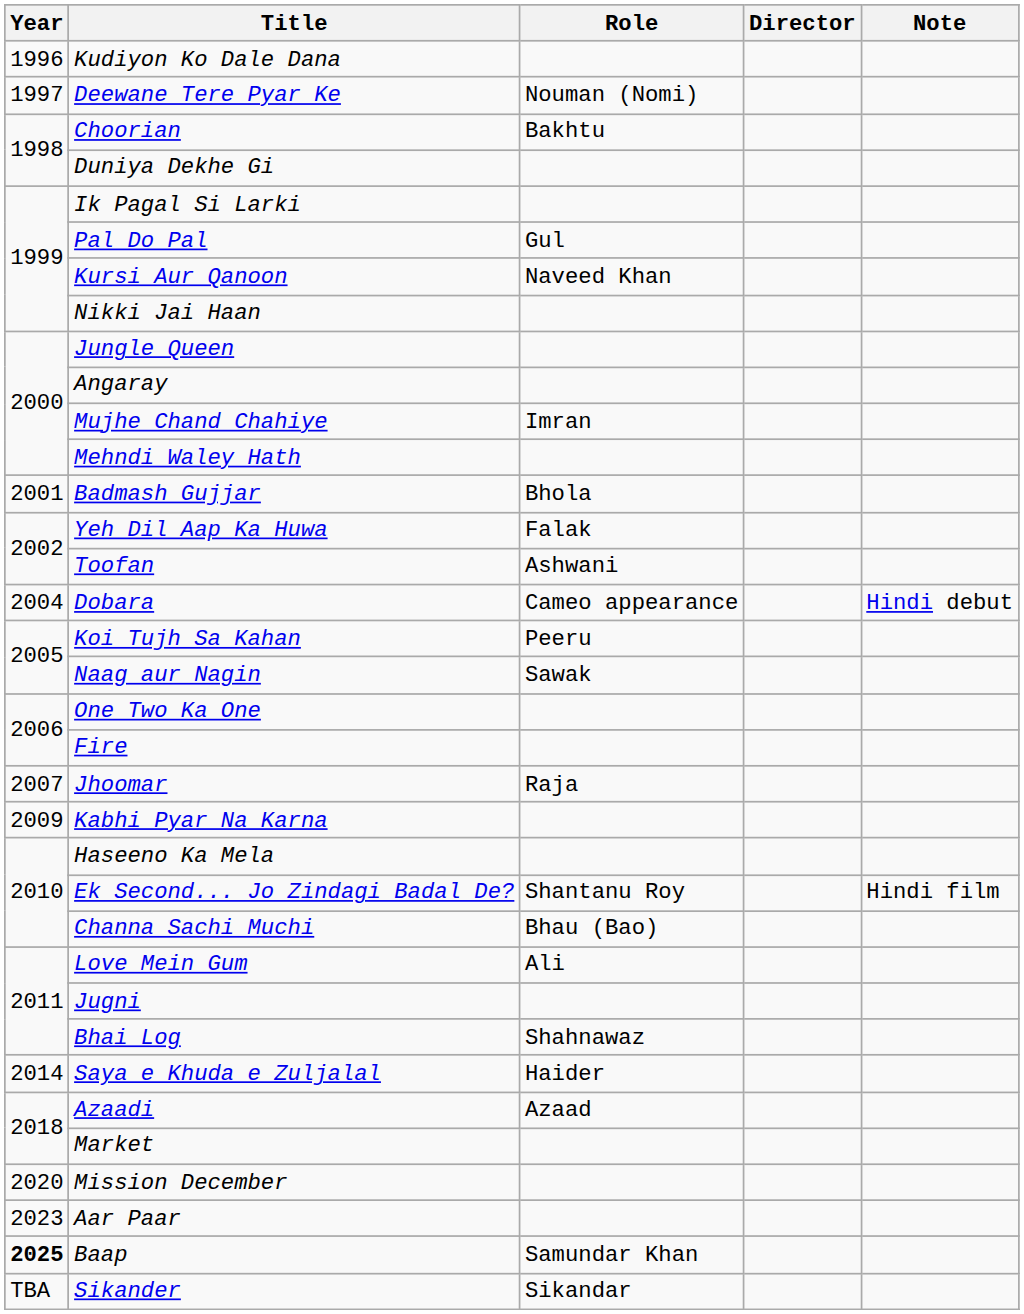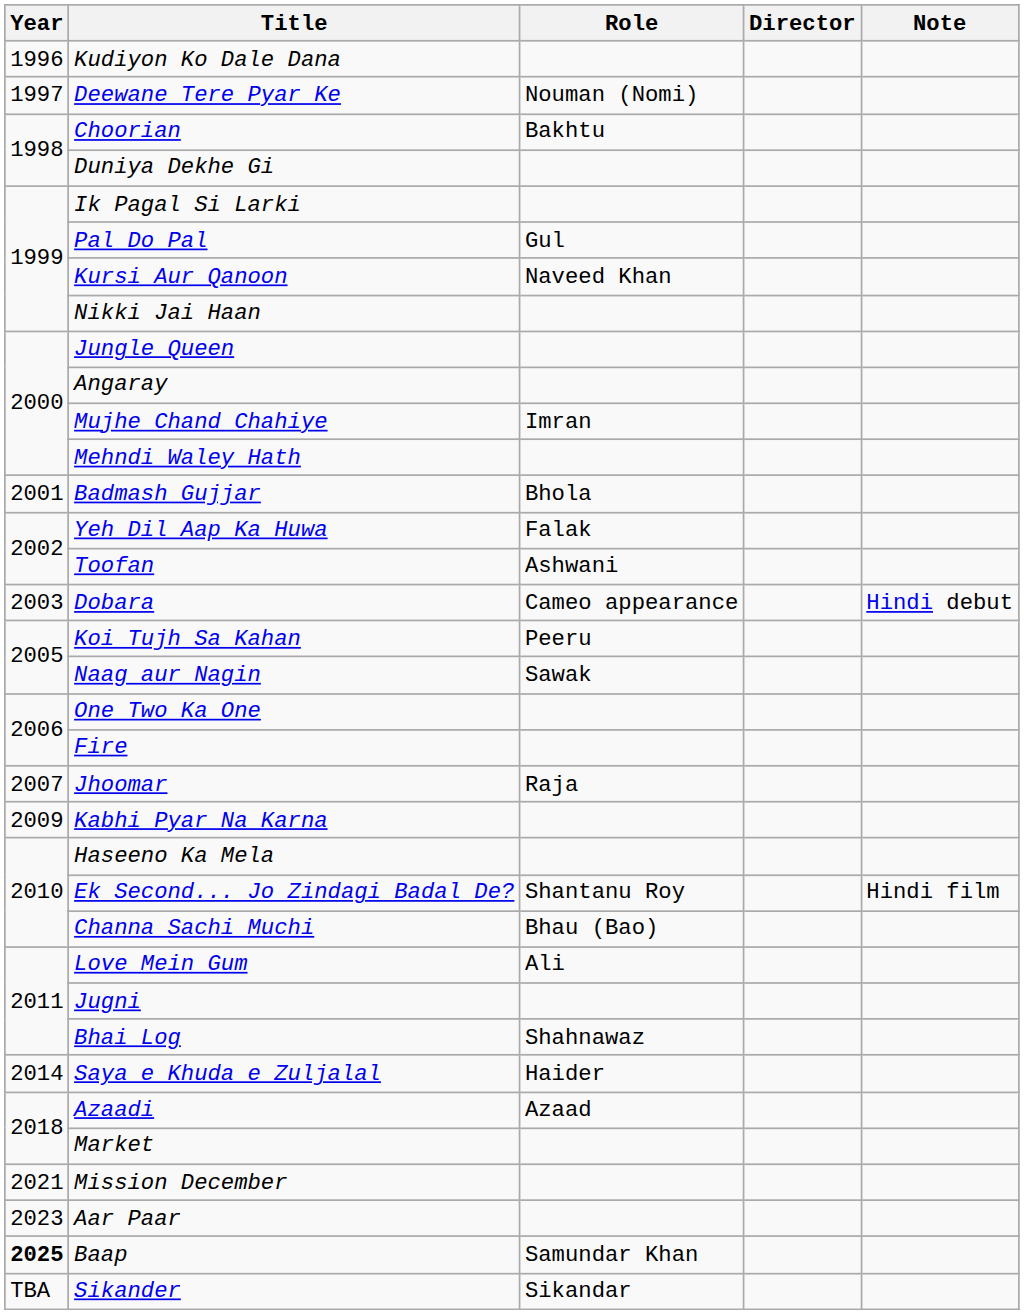Dobara | Year: 2004 -> 2003
Mission December | Year: 2020 -> 2021
